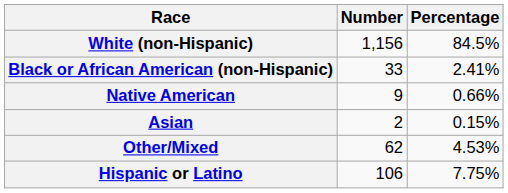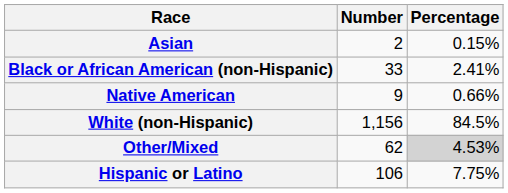rows swapped: White (non-Hispanic) <-> Asian
Other/Mixed | Percentage: no background -> lightgrey background
